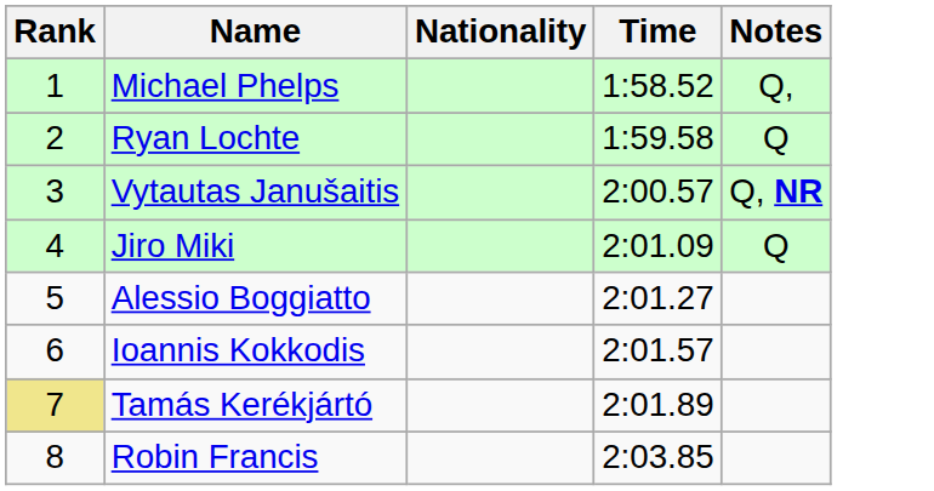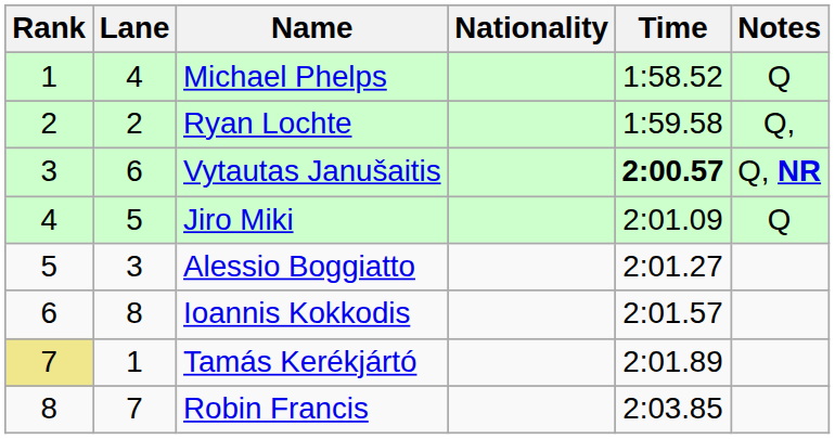+ column: Lane | 4 | 2 | 6 | 5 | 3 | 8 | 1 | 7
Michael Phelps | Notes: Q, -> Q
Ryan Lochte | Notes: Q -> Q,
Vytautas Janušaitis | Time: normal -> bold
